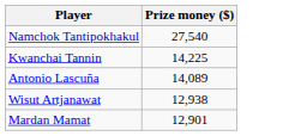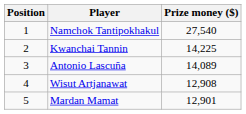+ column: Position | 1 | 2 | 3 | 4 | 5
Wisut Artjanawat | Prize money ($): 12,938 -> 12,908
